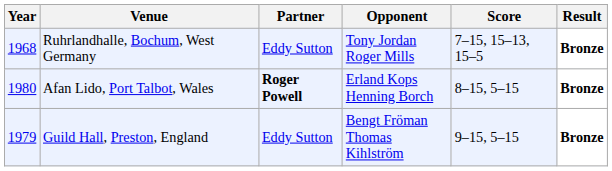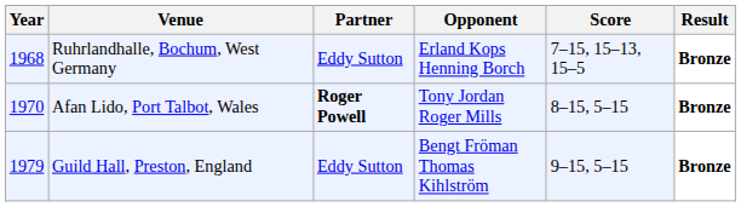Ruhrlandhalle, Bochum, West Germany | Opponent: Tony Jordan Roger Mills -> Erland Kops Henning Borch
Afan Lido, Port Talbot, Wales | Year: 1980 -> 1970
Afan Lido, Port Talbot, Wales | Opponent: Erland Kops Henning Borch -> Tony Jordan Roger Mills
